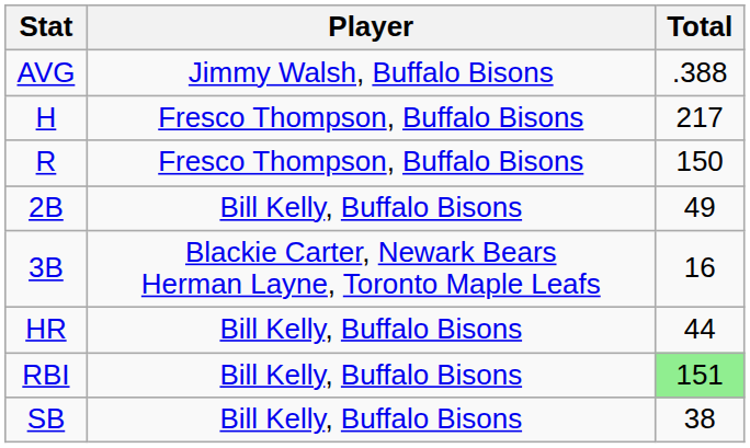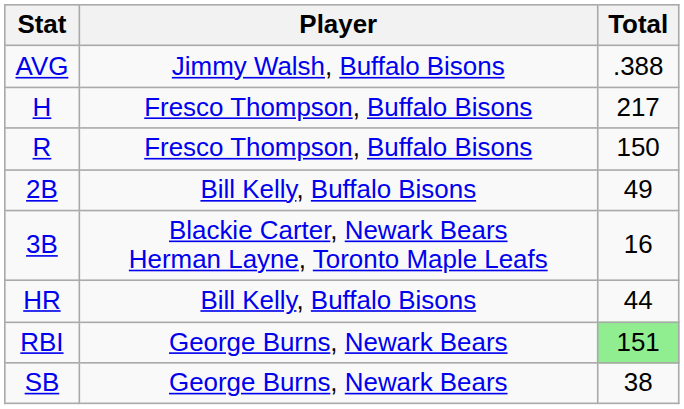RBI | Player: Bill Kelly, Buffalo Bisons -> George Burns, Newark Bears
SB | Player: Bill Kelly, Buffalo Bisons -> George Burns, Newark Bears
